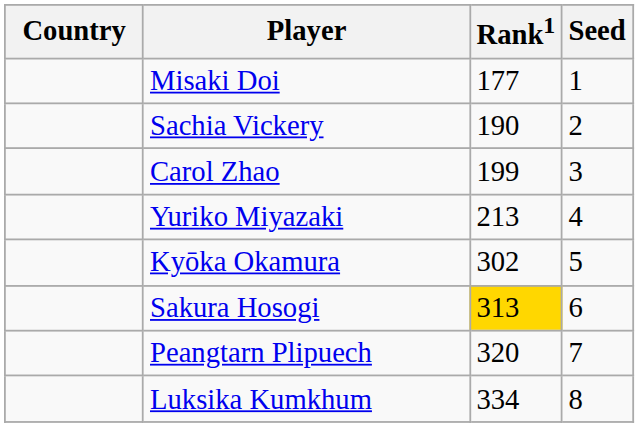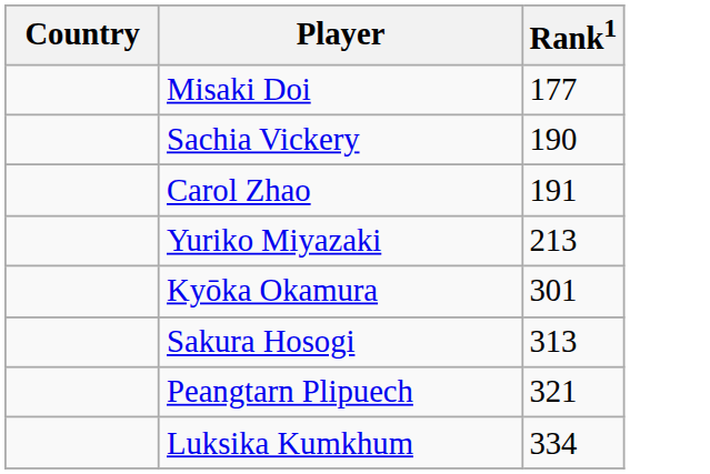- column: Seed | 1 | 2 | 3 | 4 | 5 | 6 | 7 | 8
Carol Zhao | Rank1: 199 -> 191
Kyōka Okamura | Rank1: 302 -> 301
Sakura Hosogi | Rank1: gold background -> no background
Peangtarn Plipuech | Rank1: 320 -> 321
